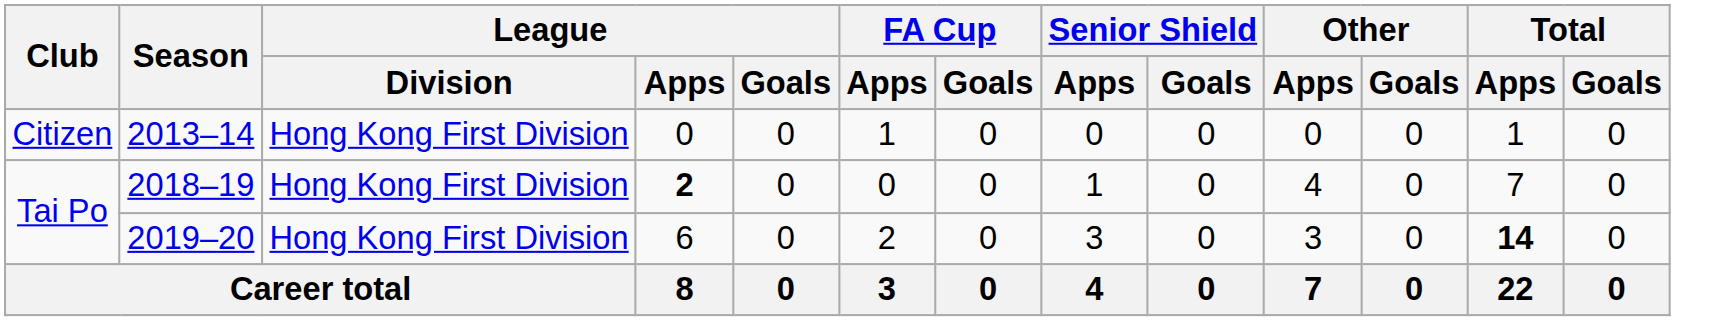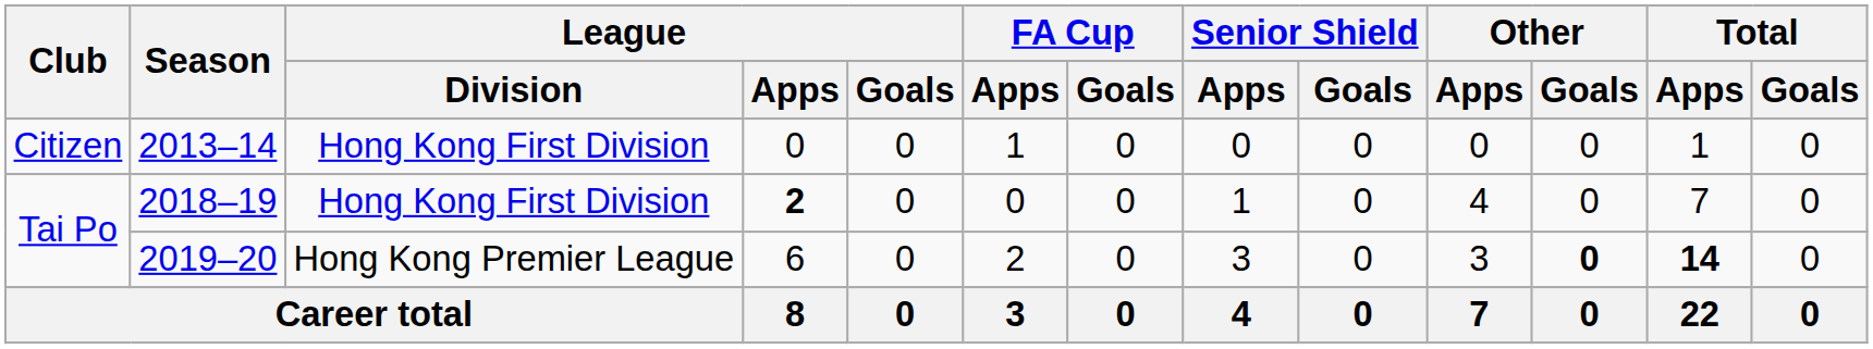2019–20 | League / Division: Hong Kong First Division -> Hong Kong Premier League
2019–20 | Other / Goals: normal -> bold
